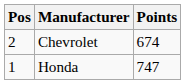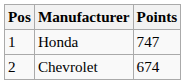rows swapped: Honda <-> Chevrolet
